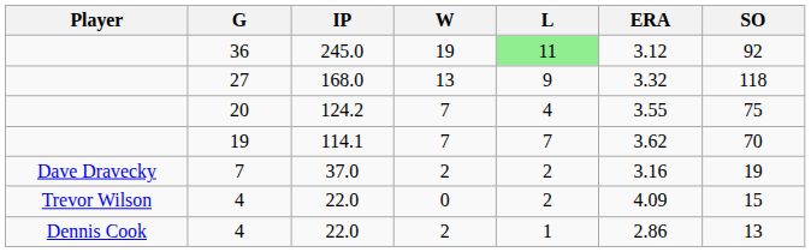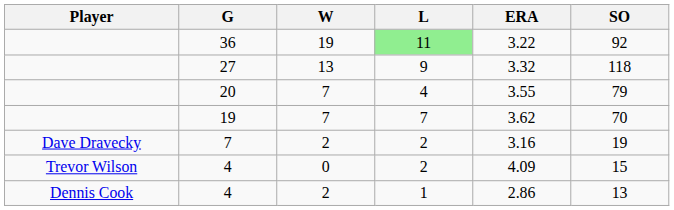- column: IP | 245.0 | 168.0 | 124.2 | 114.1 | 37.0 | 22.0 | 22.0
36 | ERA: 3.12 -> 3.22
20 | SO: 75 -> 79
